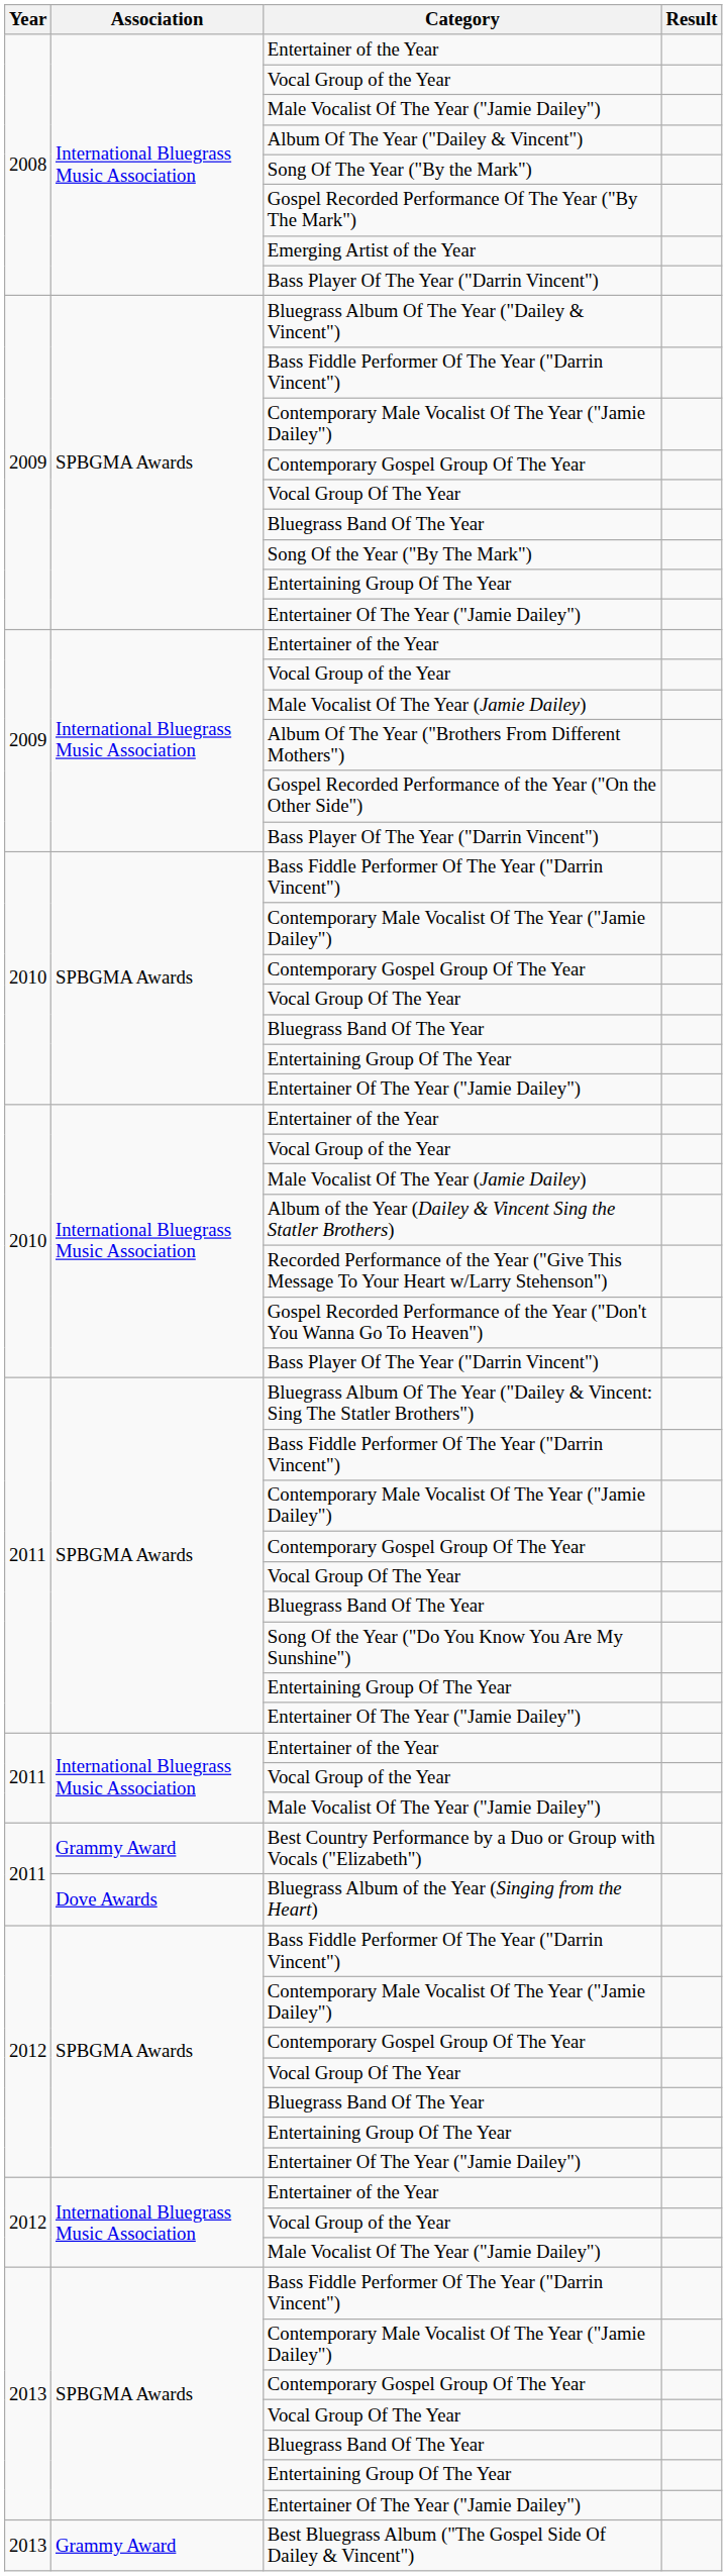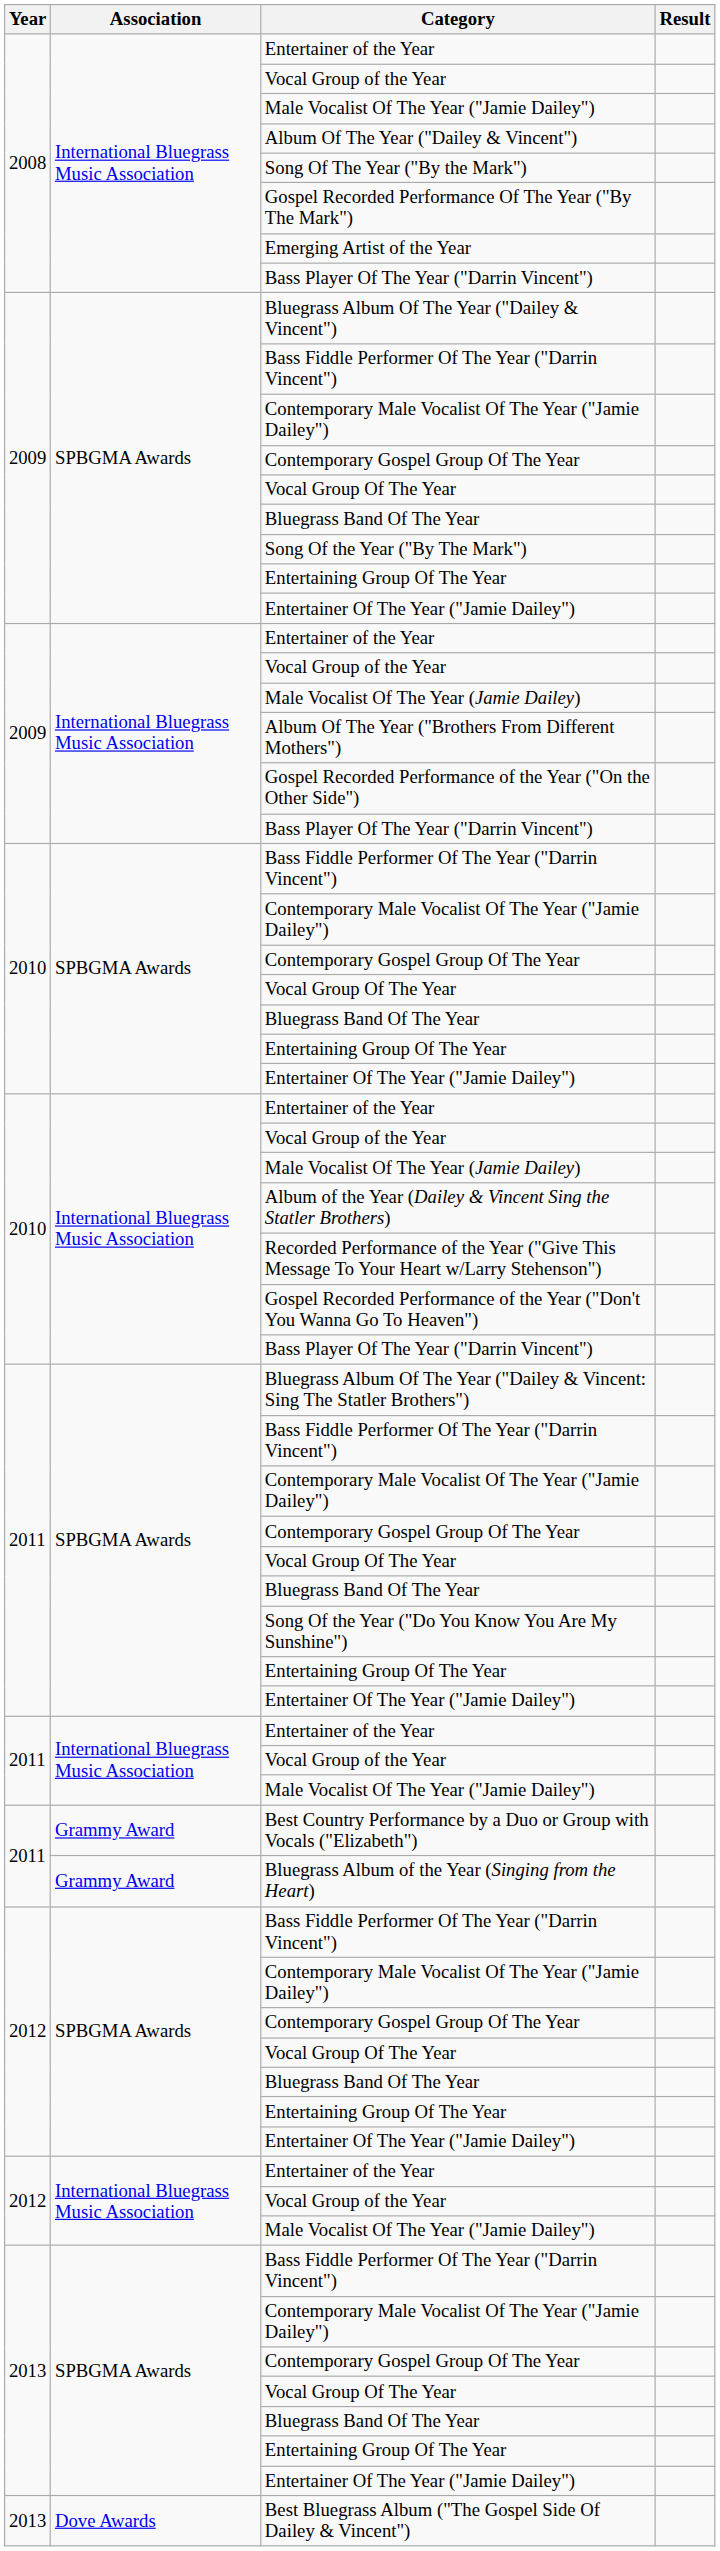Bluegrass Album of the Year (Singing from the Heart) | Association: Dove Awards -> Grammy Award
Best Bluegrass Album ("The Gospel Side Of Dailey & Vincent") | Association: Grammy Award -> Dove Awards
